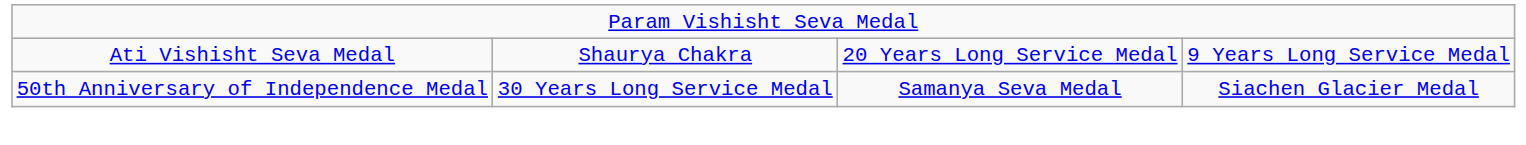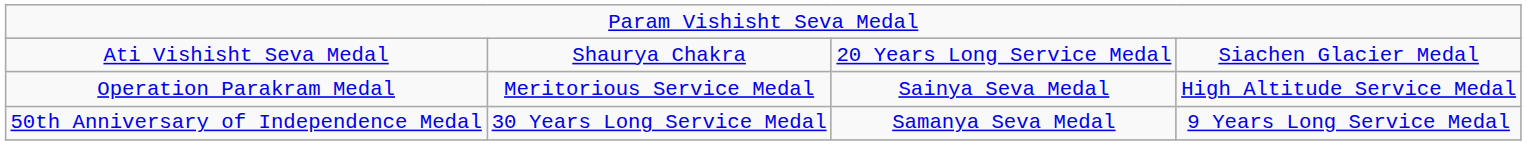Ati Vishisht Seva Medal | column 4: 9 Years Long Service Medal -> Siachen Glacier Medal
+ row: Operation Parakram Medal | Meritorious Service Medal | Sainya Seva Medal | High Altitude Service Medal
50th Anniversary of Independence Medal | column 4: Siachen Glacier Medal -> 9 Years Long Service Medal
